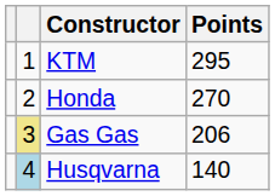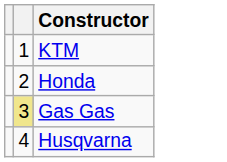- column: Points | 295 | 270 | 206 | 140
Husqvarna | column 2: lightblue background -> no background
